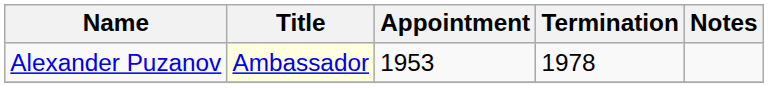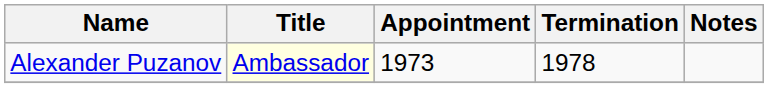Alexander Puzanov | Appointment: 1953 -> 1973
